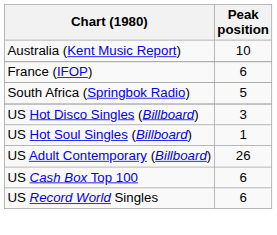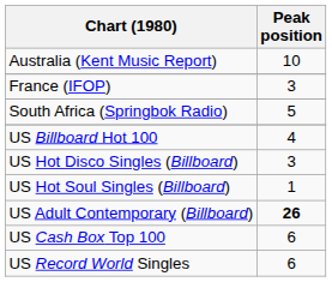France (IFOP) | Peak position: 6 -> 3
+ row: US Billboard Hot 100 | 4
US Adult Contemporary (Billboard) | Peak position: normal -> bold
